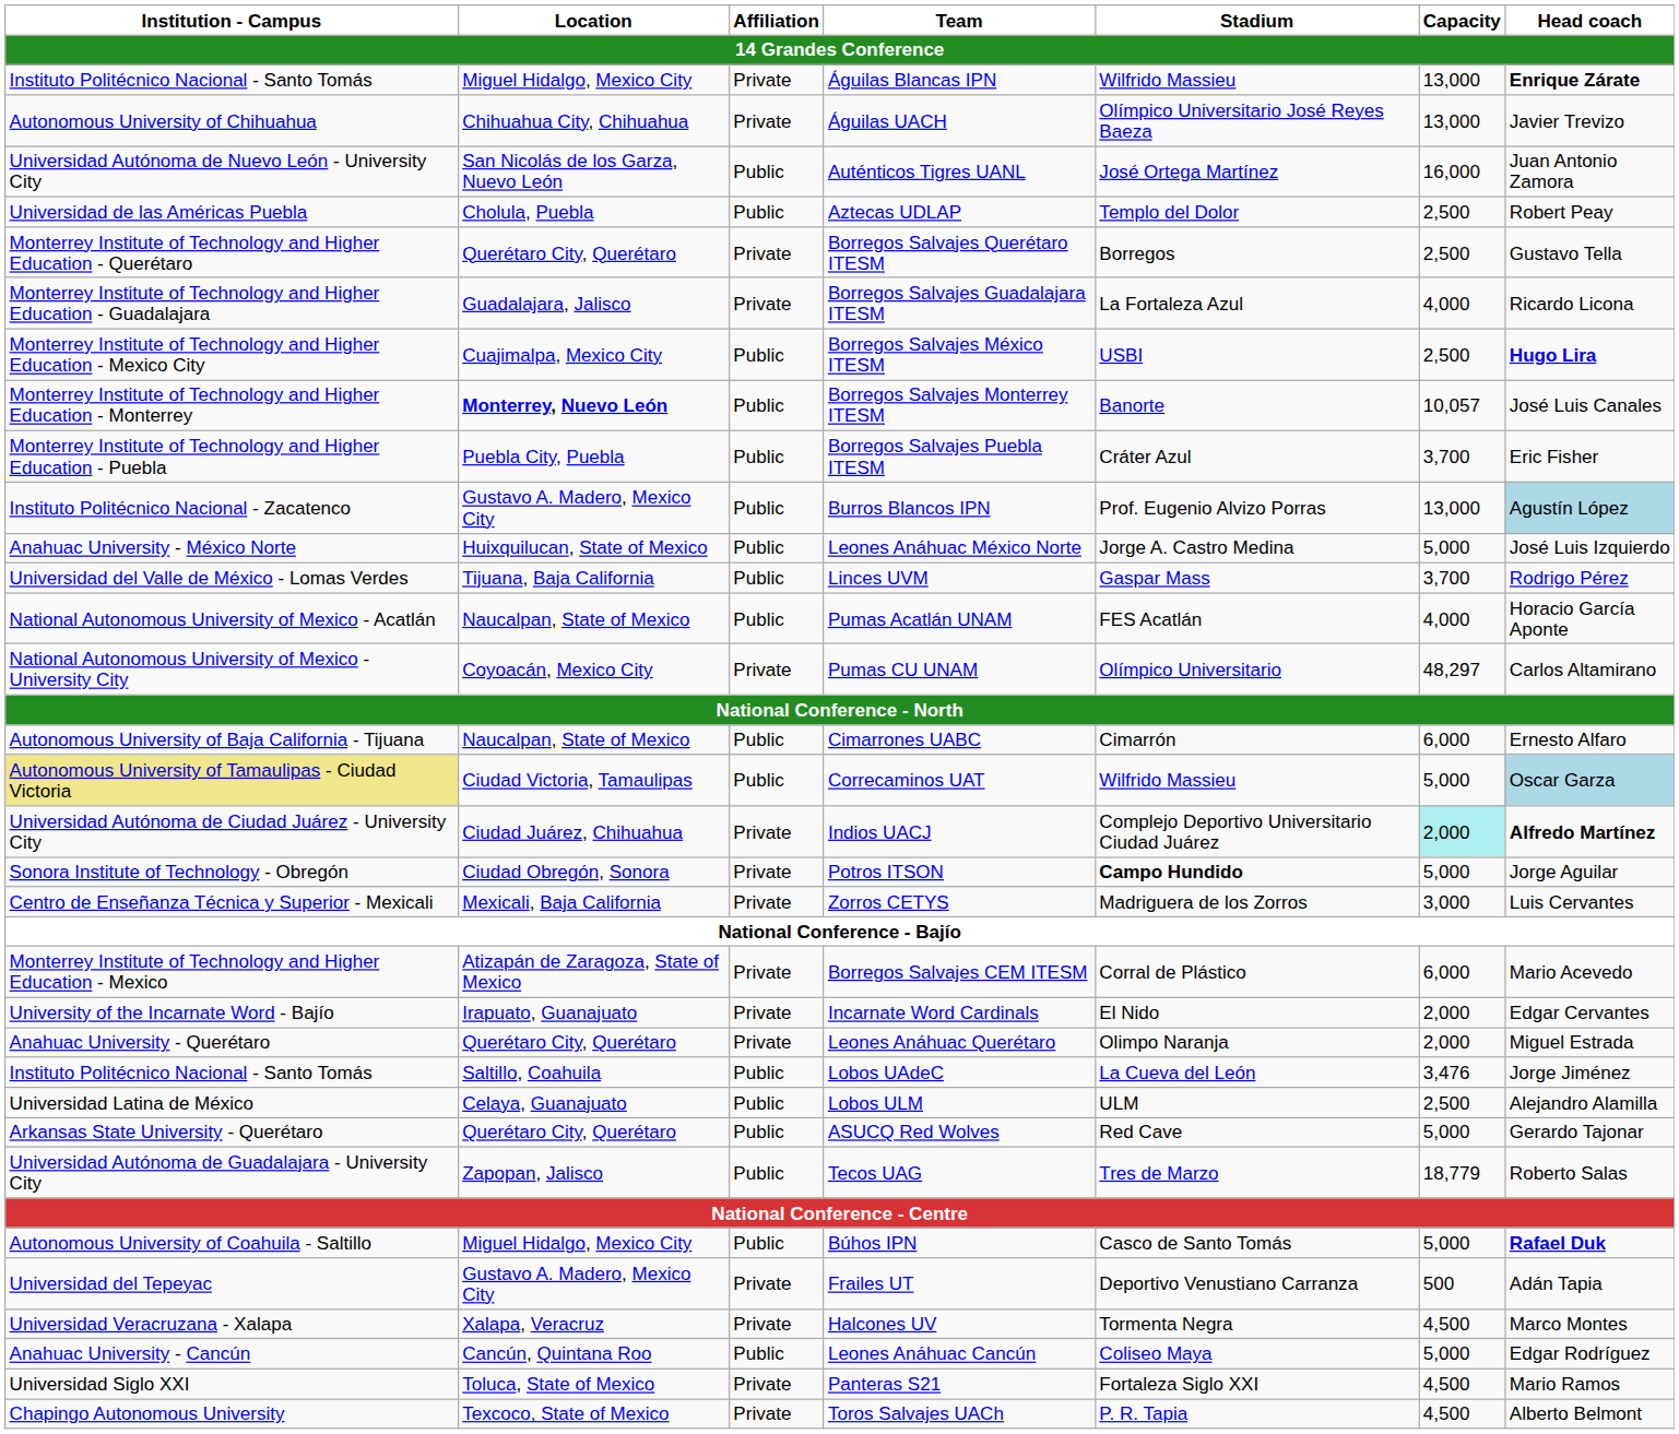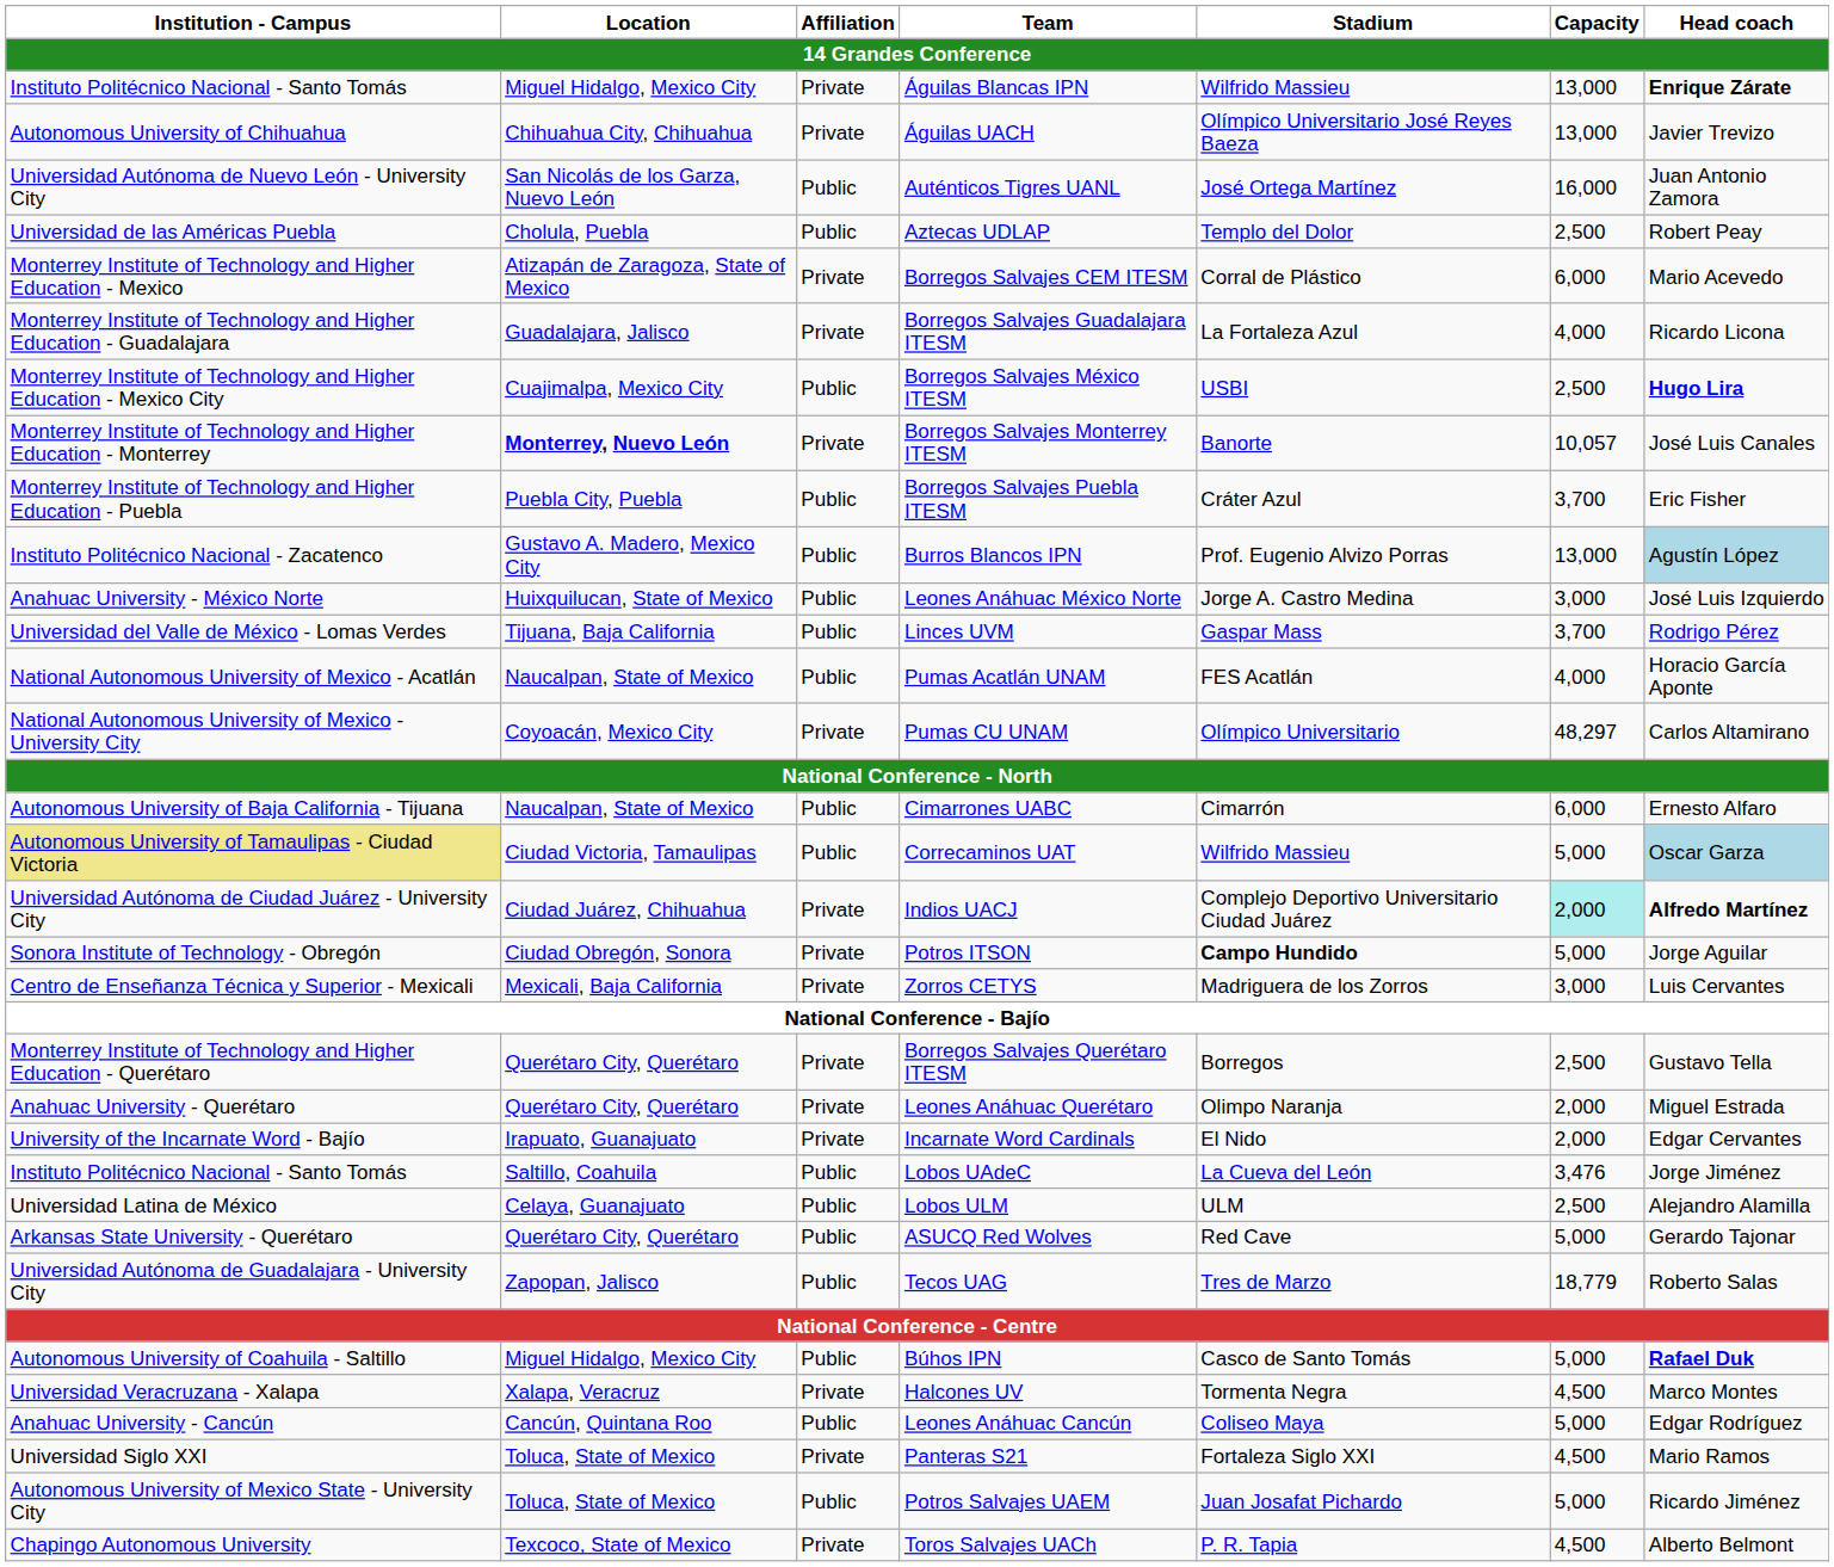rows swapped: Borregos Salvajes CEM ITESM <-> Borregos Salvajes Querétaro ITESM
Borregos Salvajes Monterrey ITESM | Affiliation: Public -> Private
Leones Anáhuac México Norte | Capacity: 5,000 -> 3,000
rows swapped: Incarnate Word Cardinals <-> Leones Anáhuac Querétaro
- row: Universidad del Tepeyac | Gustavo A. Madero, Mexico City | Private | Frailes UT | Deportivo Venustiano Carranza | 500 | Adán Tapia
+ row: Autonomous University of Mexico State - University City | Toluca, State of Mexico | Public | Potros Salvajes UAEM | Juan Josafat Pichardo | 5,000 | Ricardo Jiménez
